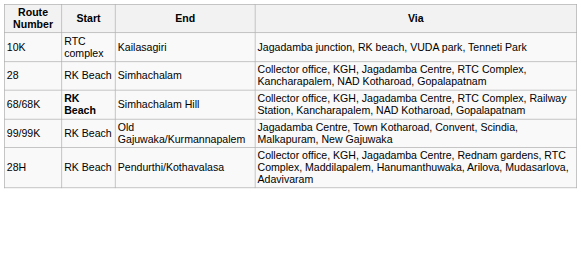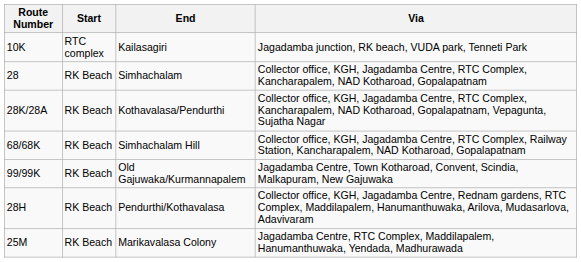+ row: 28K/28A | RK Beach | Kothavalasa/Pendurthi | Collector office, KGH, Jagadamba Centre, RTC Complex, Kancharapalem, NAD Kotharoad, Gopalapatnam, Vepagunta, Sujatha Nagar
Simhachalam Hill | Start: bold -> normal
+ row: 25M | RK Beach | Marikavalasa Colony | Jagadamba Centre, RTC Complex, Maddilapalem, Hanumanthuwaka, Yendada, Madhurawada
